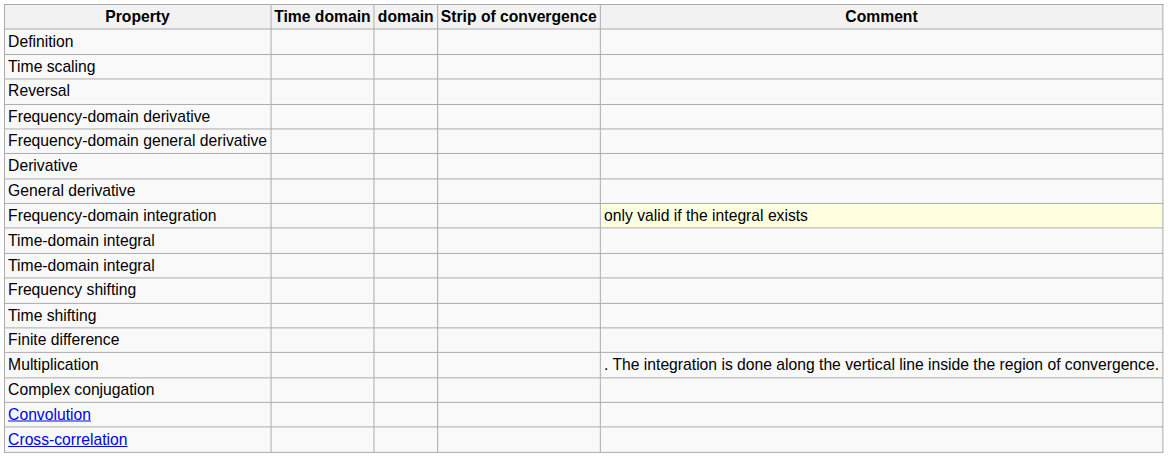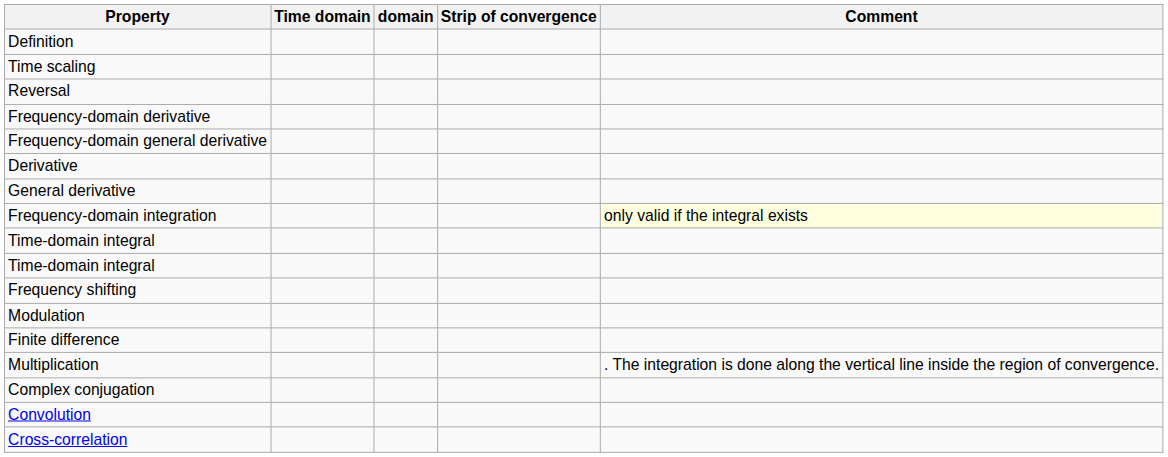- row: Time shifting
+ row: Modulation
